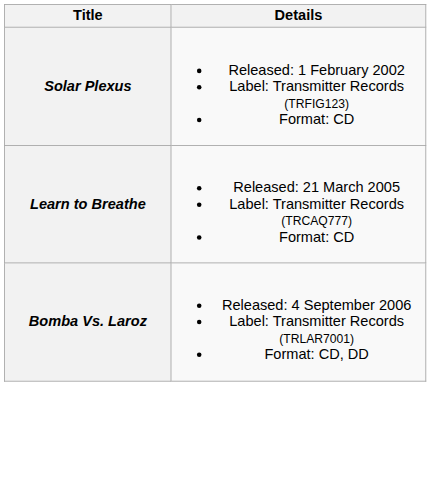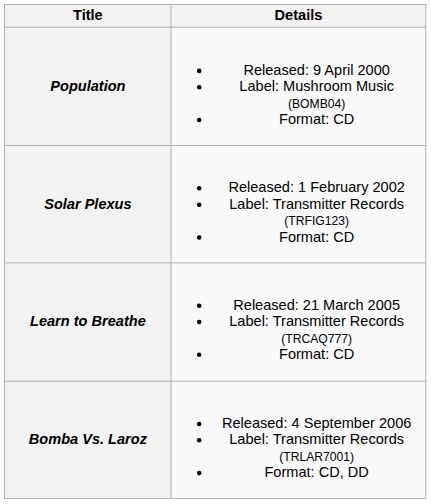+ row: Population | Released: 9 April 2000 Label: Mushroom Music (BOMB04) Format: CD
